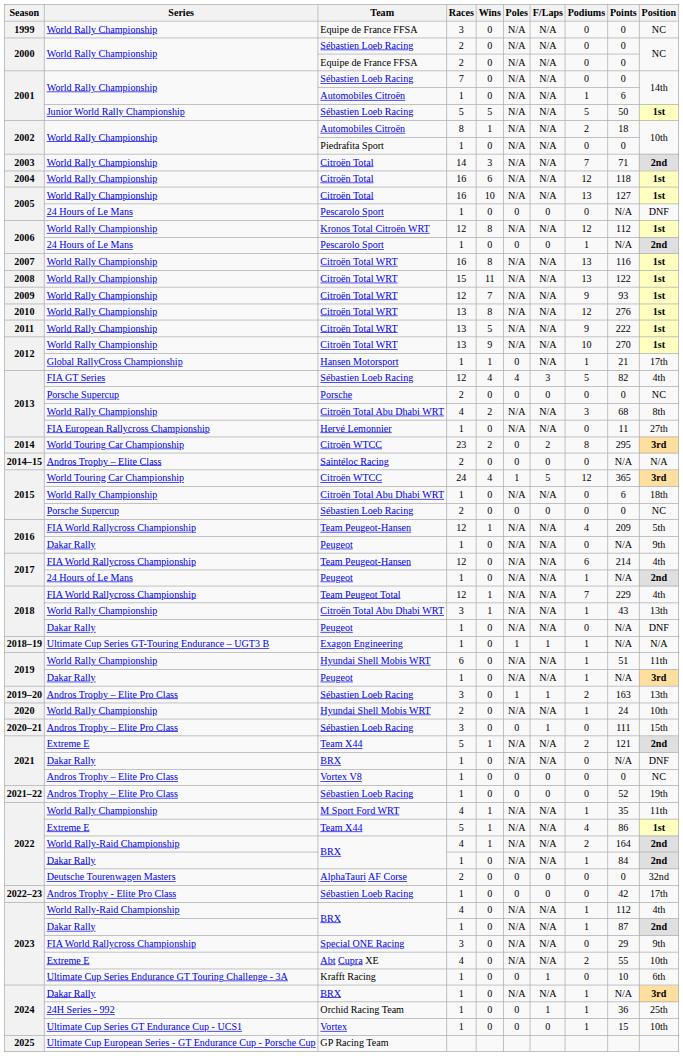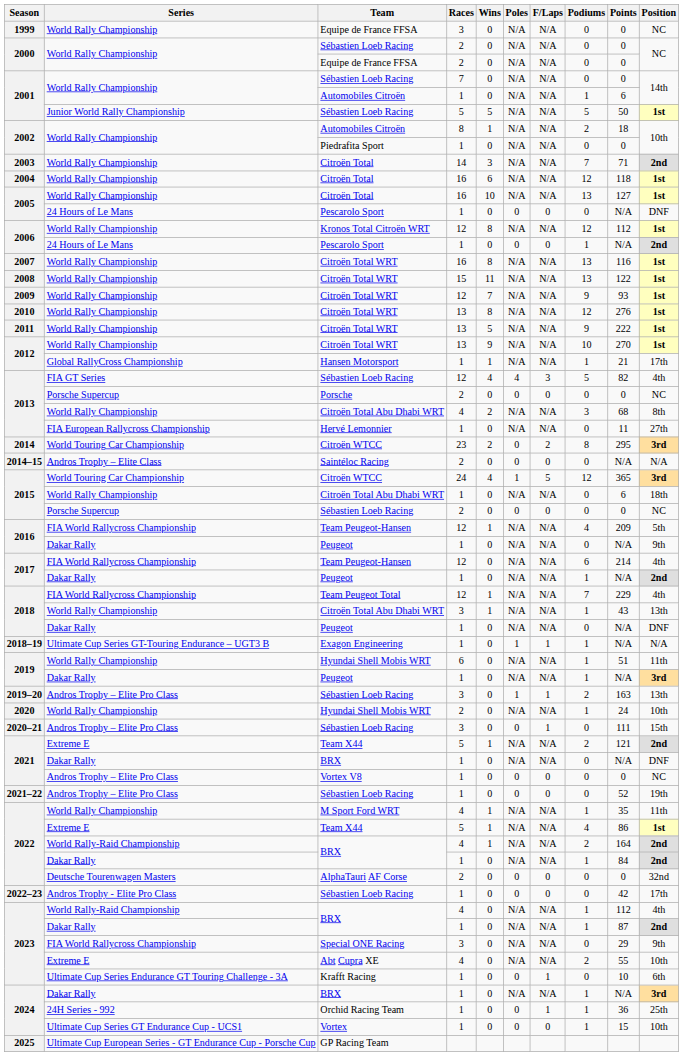2012 / Hansen Motorsport | Poles: 0 -> N/A
2017 / Peugeot | Series: 24 Hours of Le Mans -> Dakar Rally
